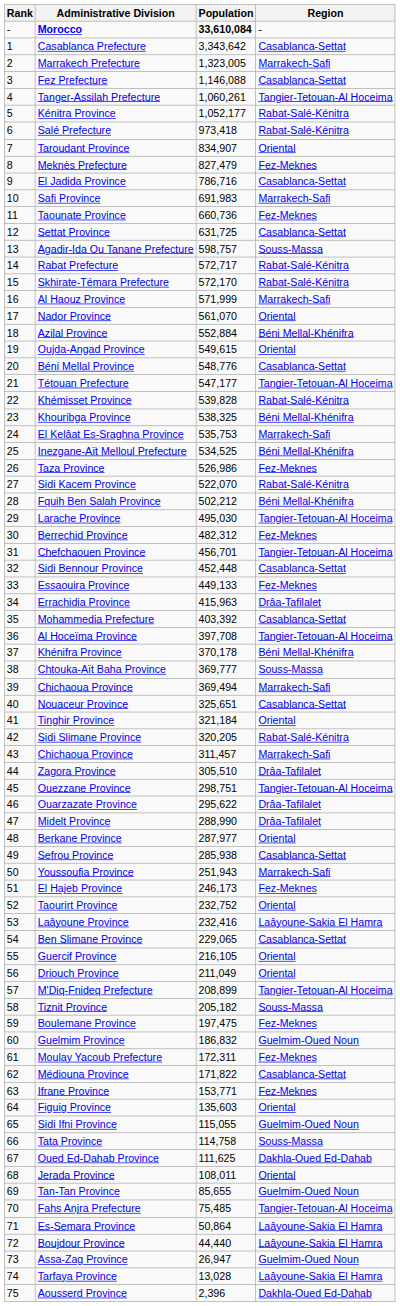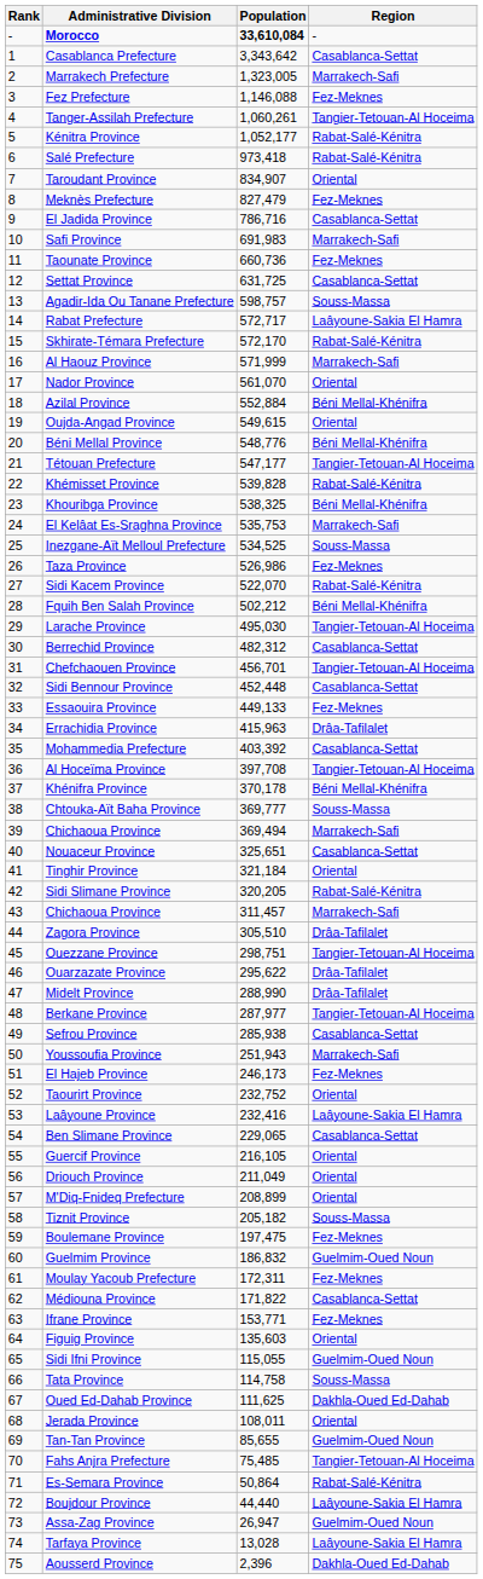Fez Prefecture | Region: Casablanca-Settat -> Fez-Meknes
Rabat Prefecture | Region: Rabat-Salé-Kénitra -> Laâyoune-Sakia El Hamra
Béni Mellal Province | Region: Casablanca-Settat -> Béni Mellal-Khénifra
Inezgane-Aït Melloul Prefecture | Region: Béni Mellal-Khénifra -> Souss-Massa
Berrechid Province | Region: Fez-Meknes -> Casablanca-Settat
Berkane Province | Region: Oriental -> Tangier-Tetouan-Al Hoceima
M'Diq-Fnideq Prefecture | Region: Tangier-Tetouan-Al Hoceima -> Oriental
Es-Semara Province | Region: Laâyoune-Sakia El Hamra -> Rabat-Salé-Kénitra
